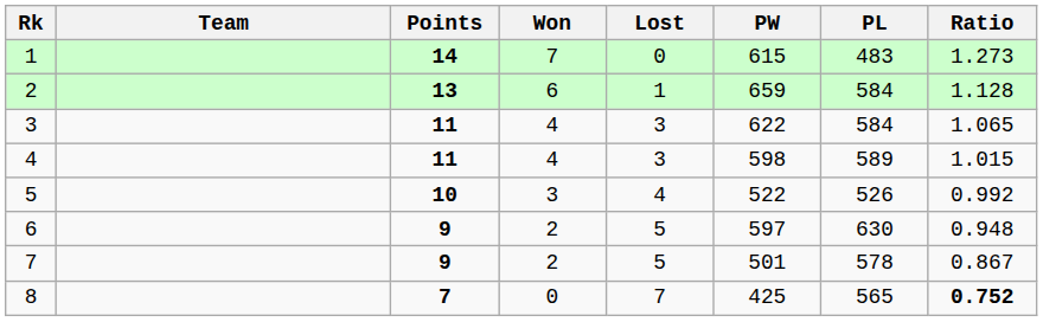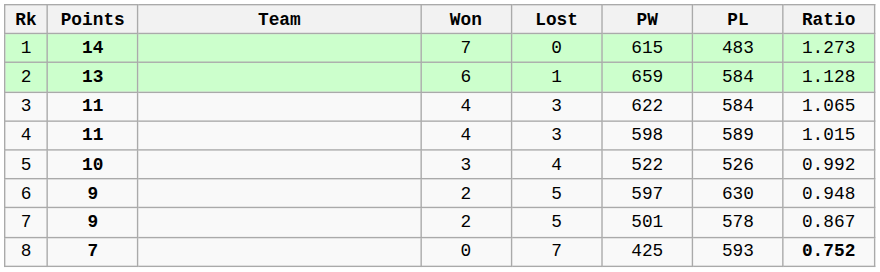columns swapped: Team <-> Points
8 | PL: 565 -> 593
